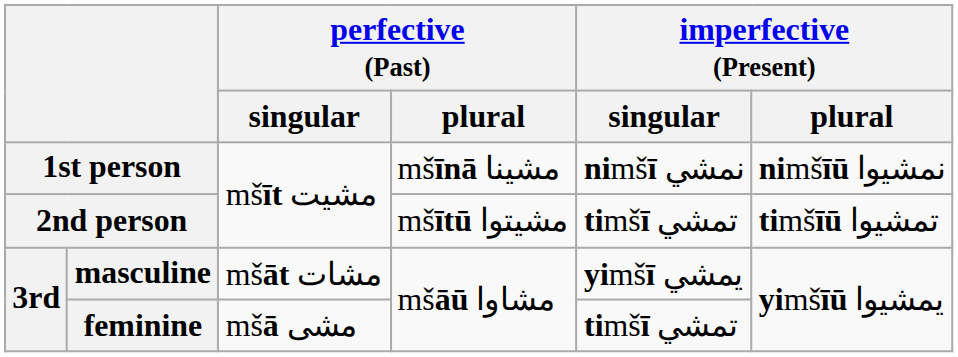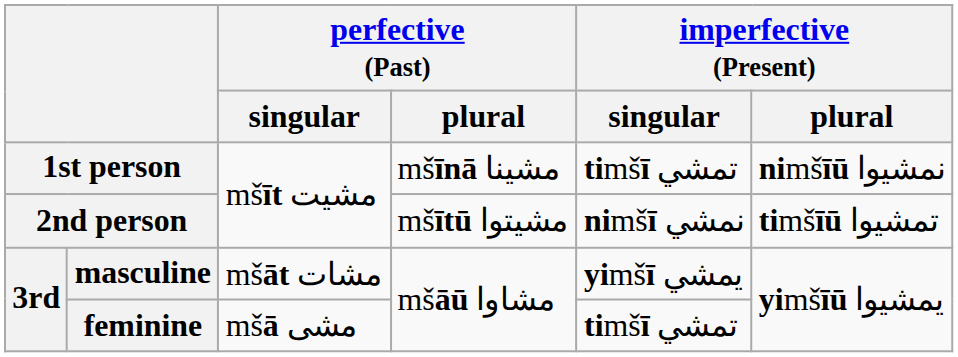1st person | imperfective (Present) / singular: nimšī نمشي -> timšī تمشي
2nd person | imperfective (Present) / singular: timšī تمشي -> nimšī نمشي
